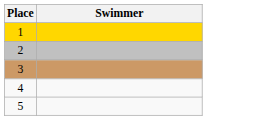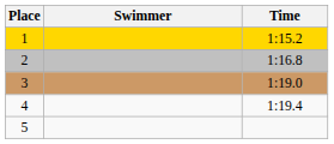+ column: Time | 1:15.2 | 1:16.8 | 1:19.0 | 1:19.4
